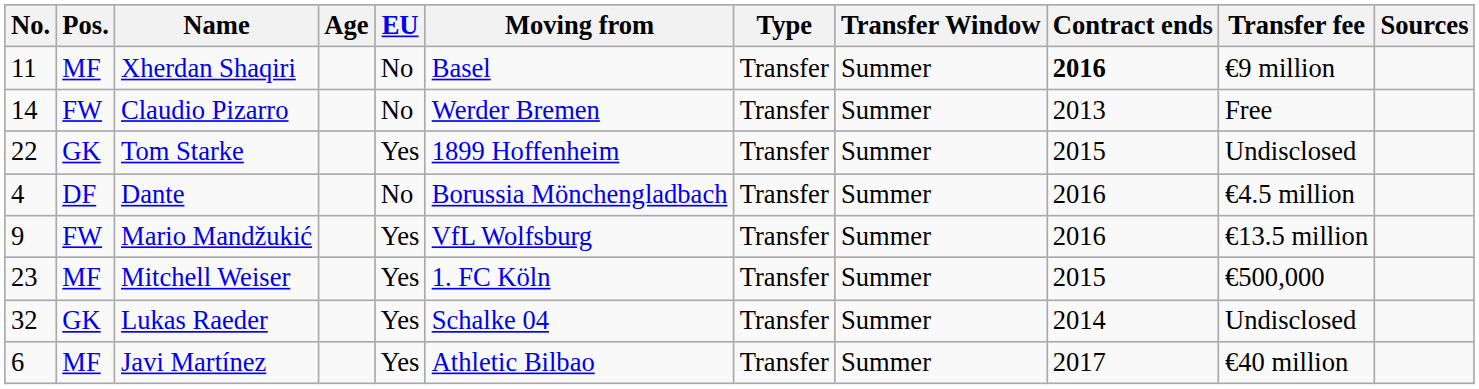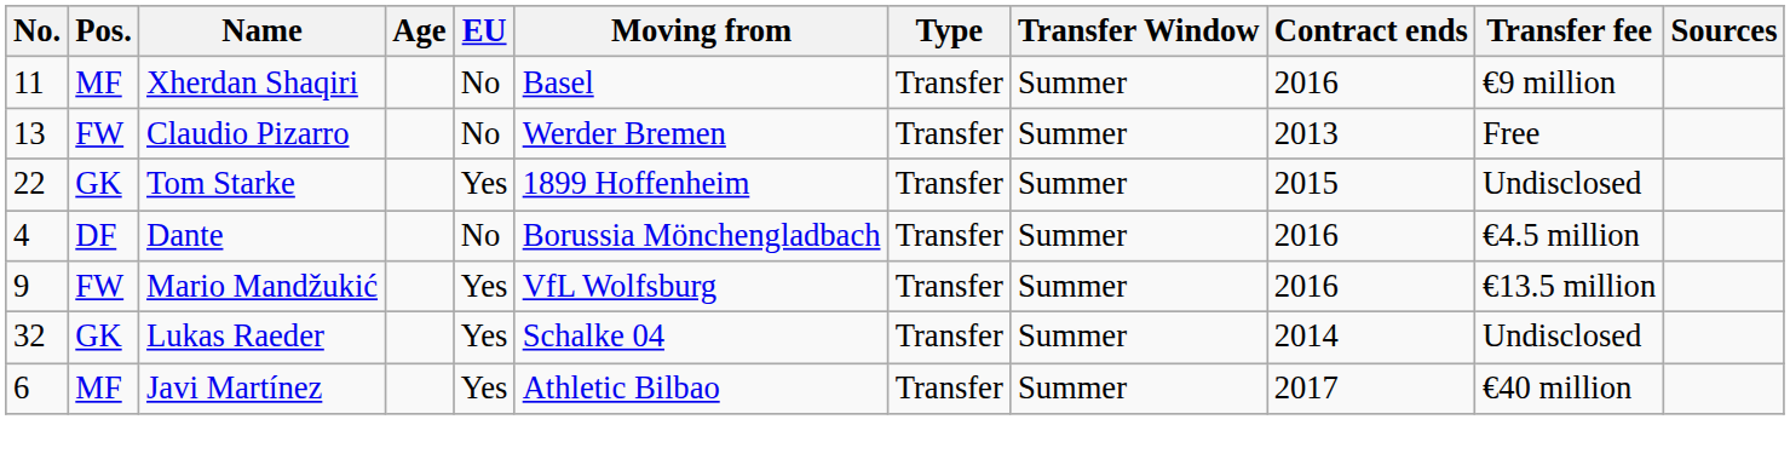Xherdan Shaqiri | Contract ends: bold -> normal
Claudio Pizarro | No.: 14 -> 13
- row: 23 | MF | Mitchell Weiser | Yes | 1. FC Köln | Transfer | Summer | 2015 | €500,000
